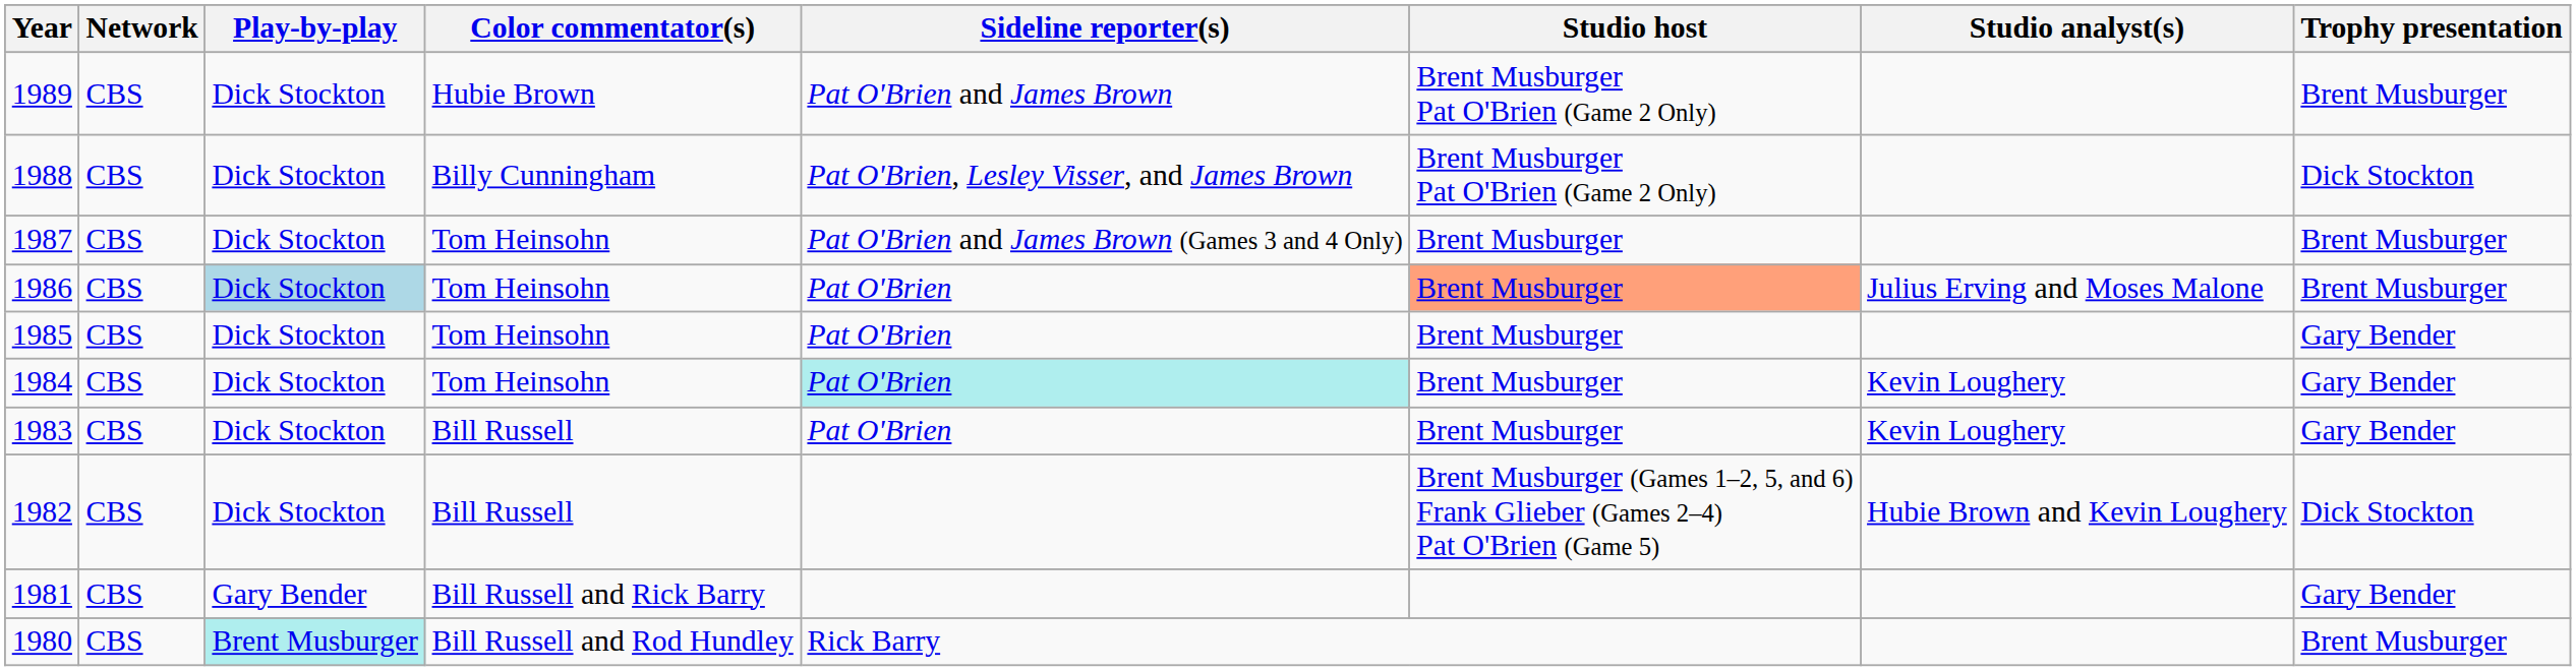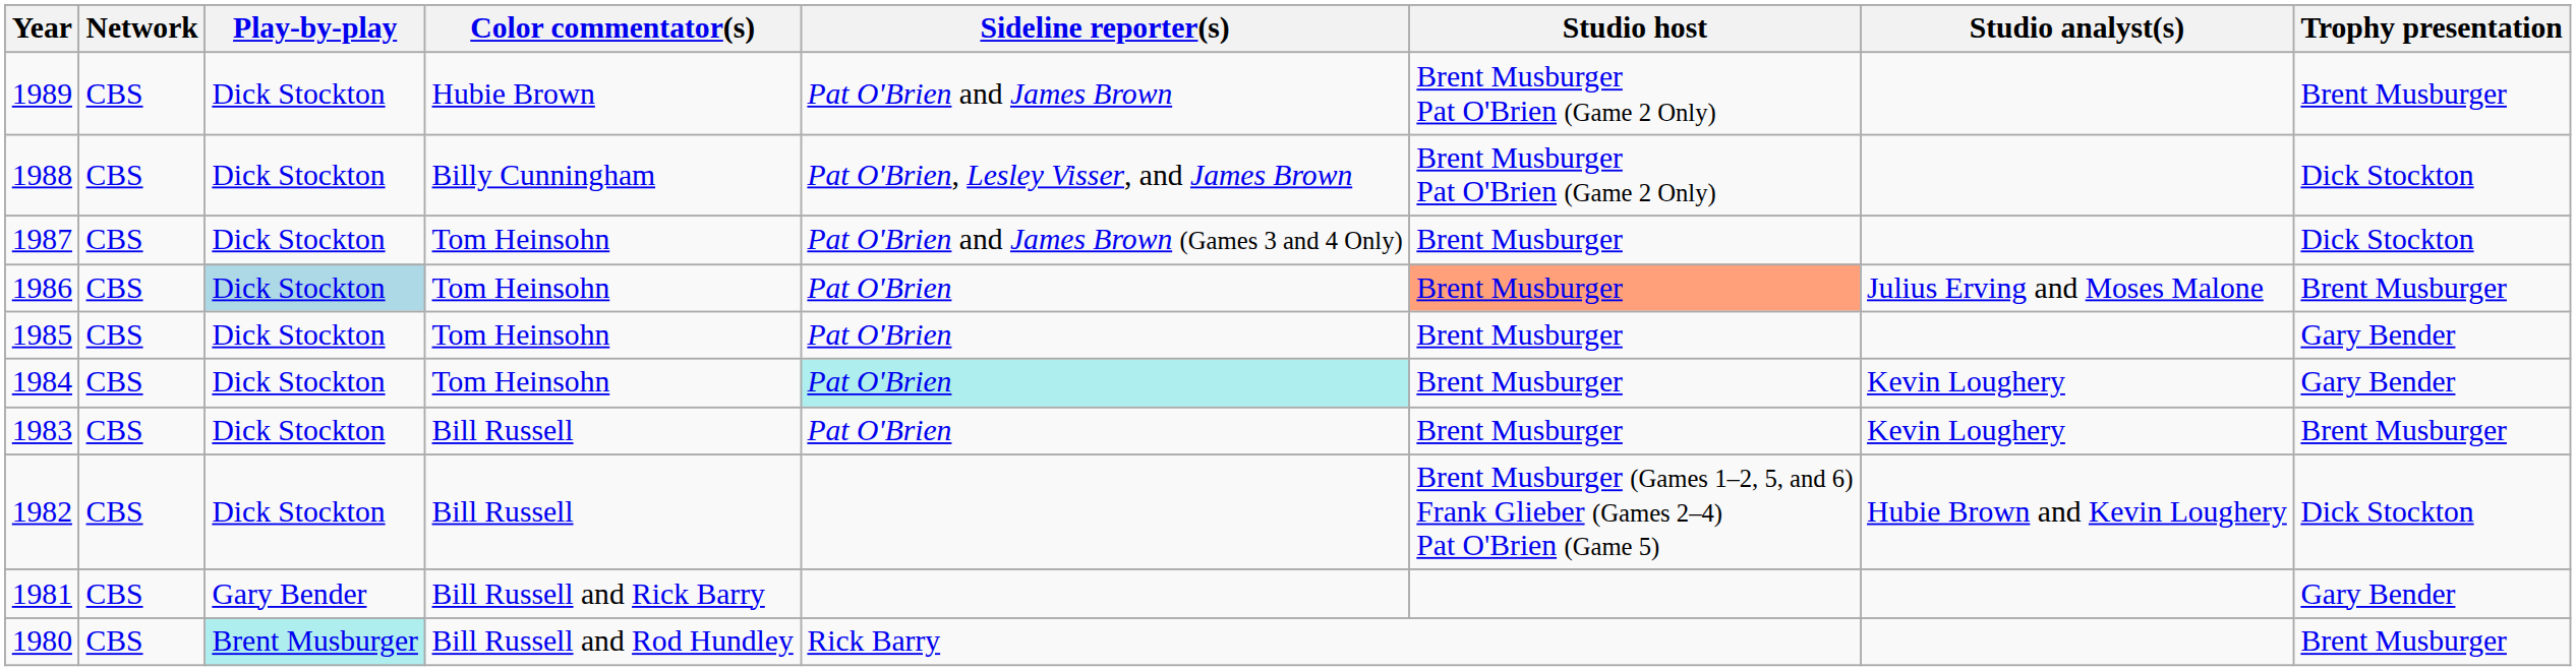1987 | Trophy presentation: Brent Musburger -> Dick Stockton
1983 | Trophy presentation: Gary Bender -> Brent Musburger
